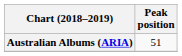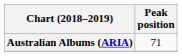Australian Albums (ARIA) | Peak position: 51 -> 71
